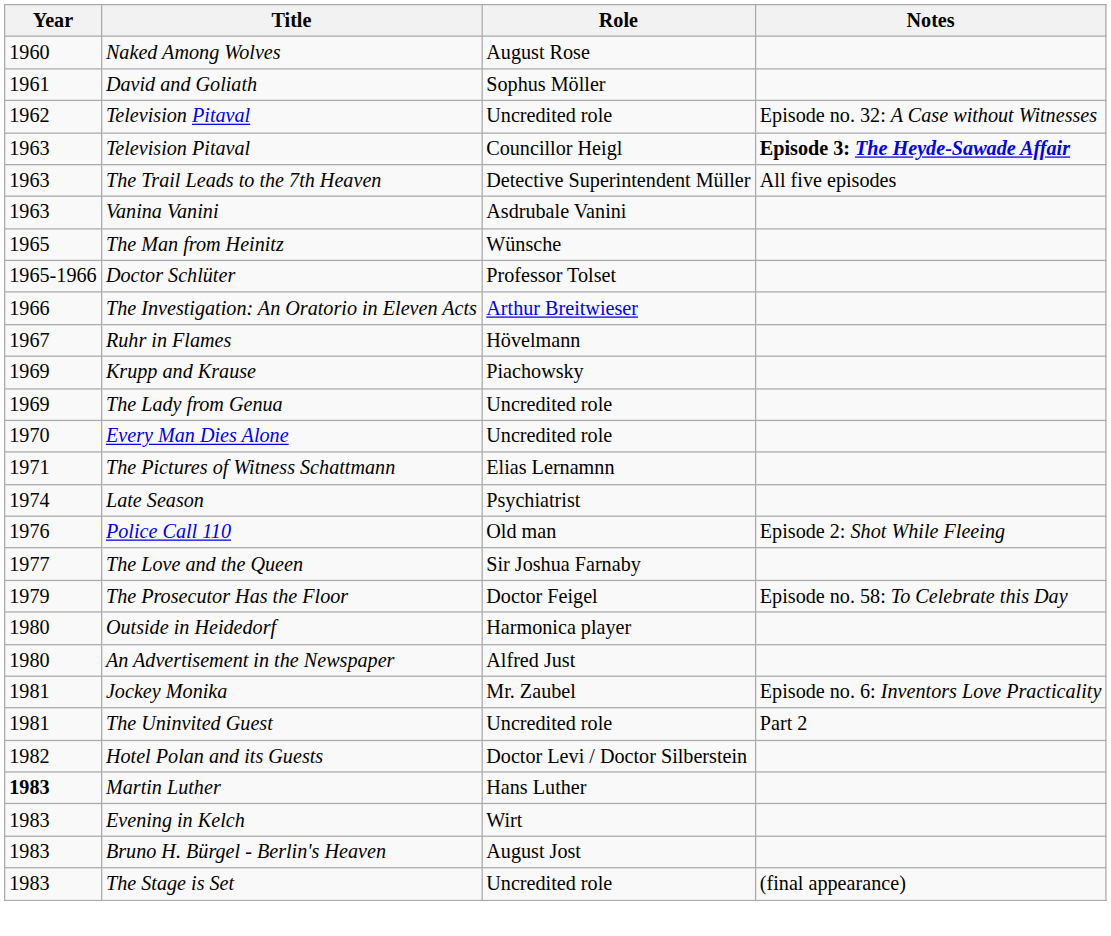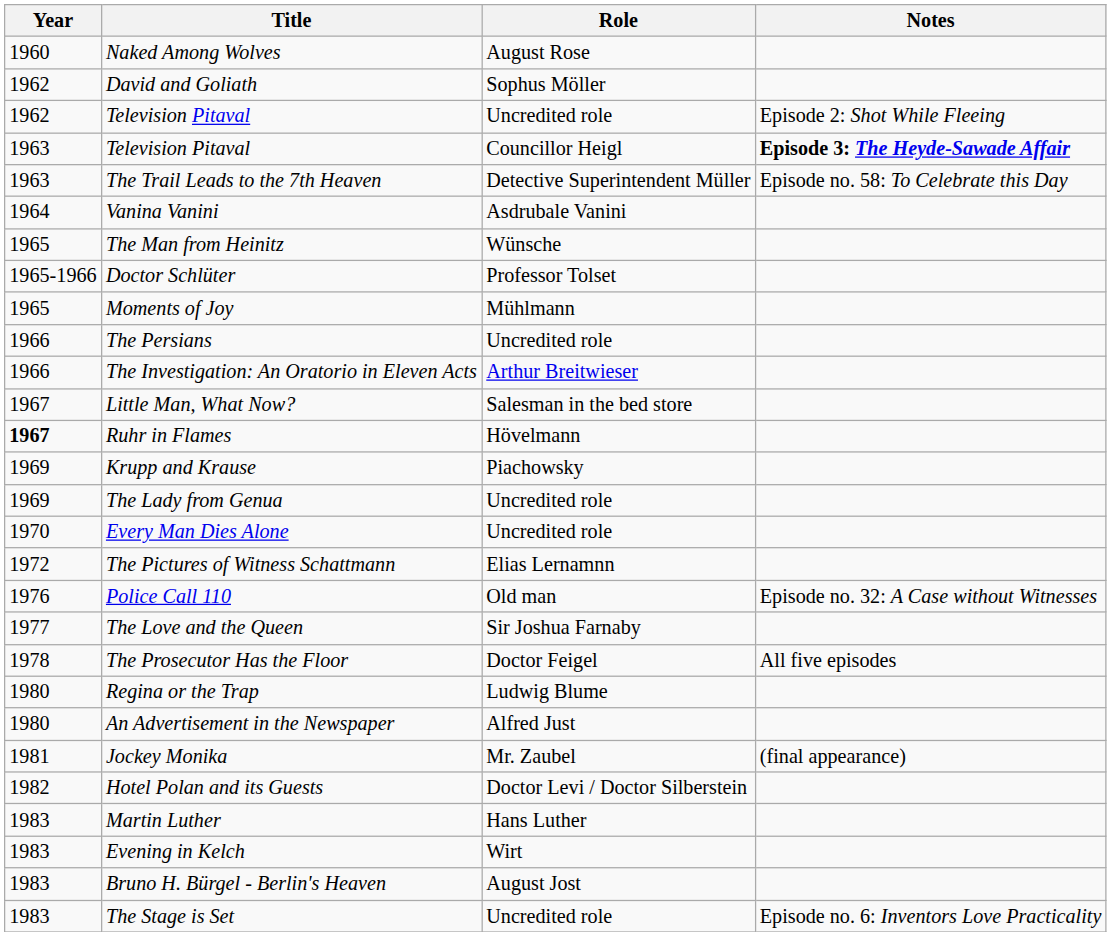David and Goliath | Year: 1961 -> 1962
Television Pitaval / Uncredited role | Notes: Episode no. 32: A Case without Witnesses -> Episode 2: Shot While Fleeing
The Trail Leads to the 7th Heaven | Notes: All five episodes -> Episode no. 58: To Celebrate this Day
Vanina Vanini | Year: 1963 -> 1964
+ row: 1965 | Moments of Joy | Mühlmann
+ row: 1966 | The Persians | Uncredited role
+ row: 1967 | Little Man, What Now? | Salesman in the bed store
Ruhr in Flames | Year: normal -> bold
The Pictures of Witness Schattmann | Year: 1971 -> 1972
- row: 1974 | Late Season | Psychiatrist
Police Call 110 | Notes: Episode 2: Shot While Fleeing -> Episode no. 32: A Case without Witnesses
The Prosecutor Has the Floor | Year: 1979 -> 1978
The Prosecutor Has the Floor | Notes: Episode no. 58: To Celebrate this Day -> All five episodes
+ row: 1980 | Regina or the Trap | Ludwig Blume
- row: 1980 | Outside in Heidedorf | Harmonica player
Jockey Monika | Notes: Episode no. 6: Inventors Love Practicality -> (final appearance)
- row: 1981 | The Uninvited Guest | Uncredited role | Part 2
Martin Luther | Year: bold -> normal
The Stage is Set | Notes: (final appearance) -> Episode no. 6: Inventors Love Practicality
